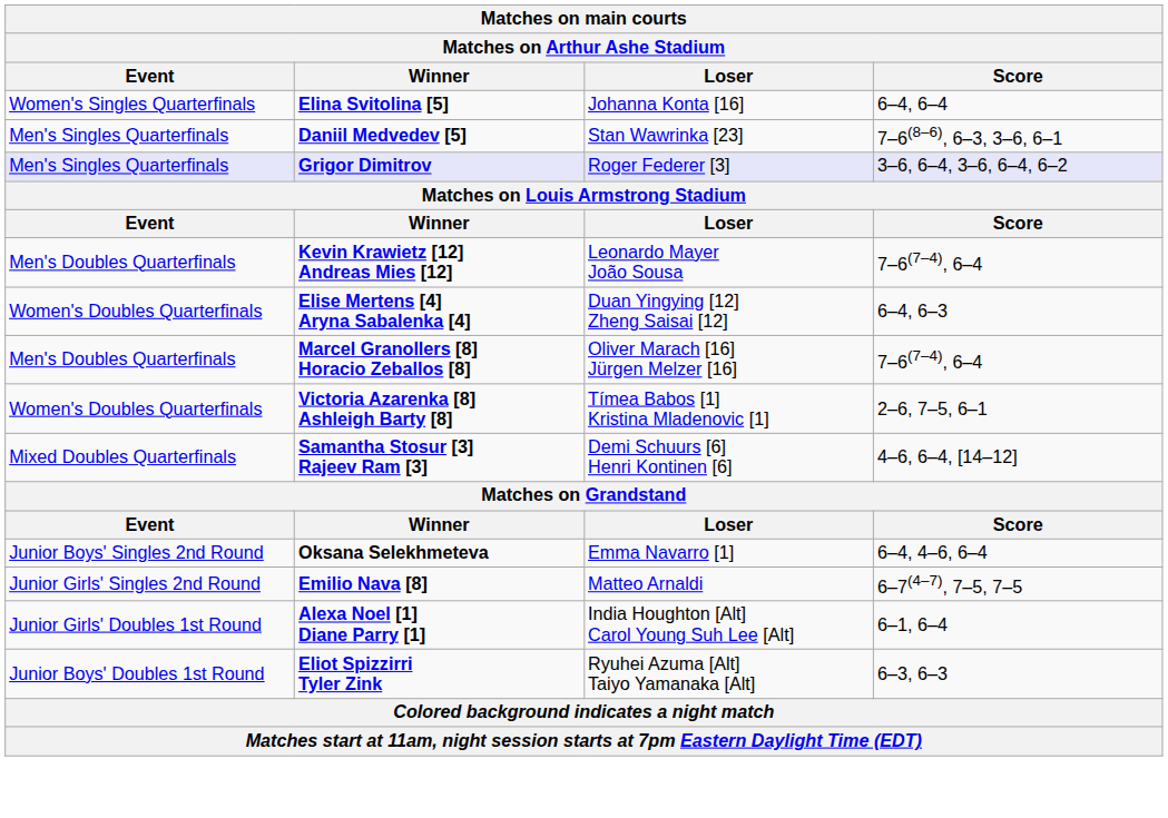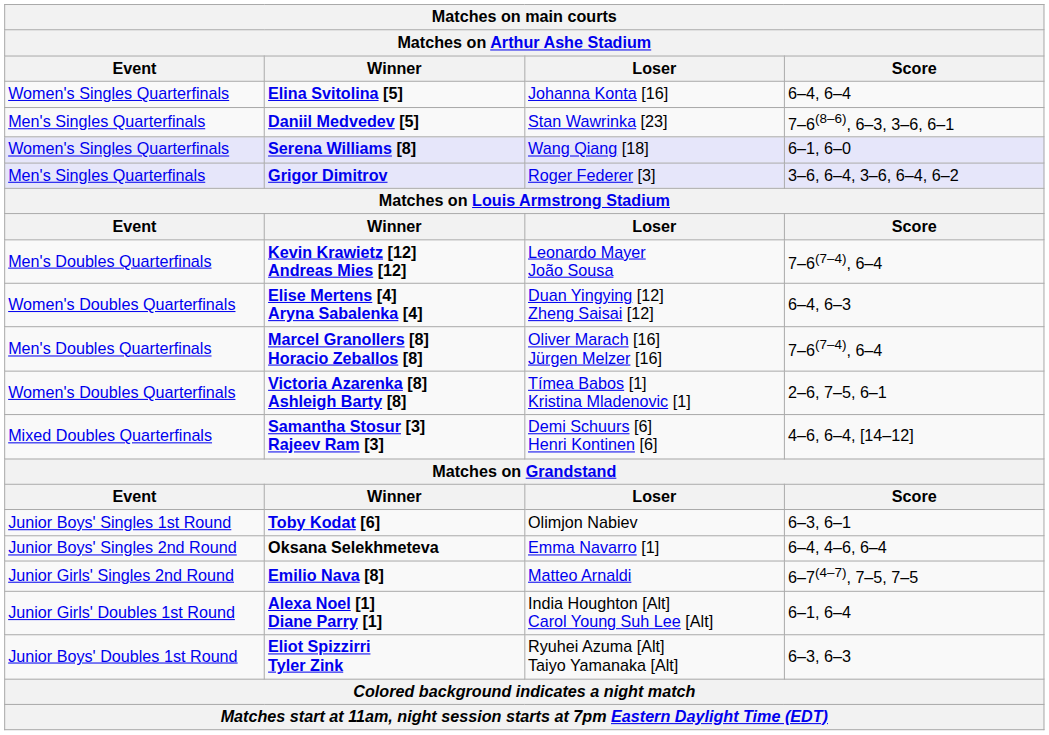+ row: Women's Singles Quarterfinals | Serena Williams [8] | Wang Qiang [18] | 6–1, 6–0
+ row: Junior Boys' Singles 1st Round | Toby Kodat [6] | Olimjon Nabiev | 6–3, 6–1
